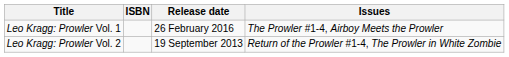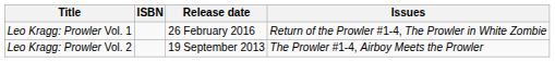Leo Kragg: Prowler Vol. 1 | Issues: The Prowler #1-4, Airboy Meets the Prowler -> Return of the Prowler #1-4, The Prowler in White Zombie
Leo Kragg: Prowler Vol. 2 | Issues: Return of the Prowler #1-4, The Prowler in White Zombie -> The Prowler #1-4, Airboy Meets the Prowler
